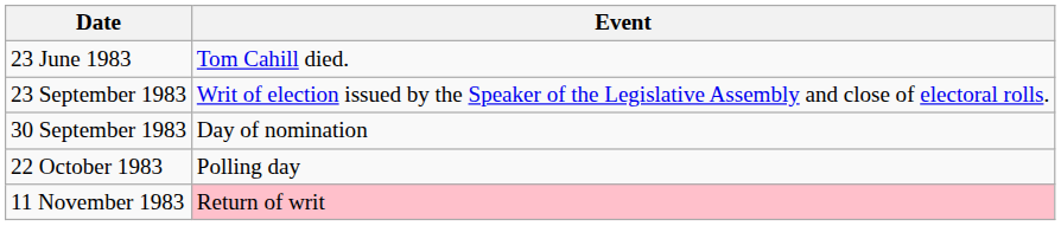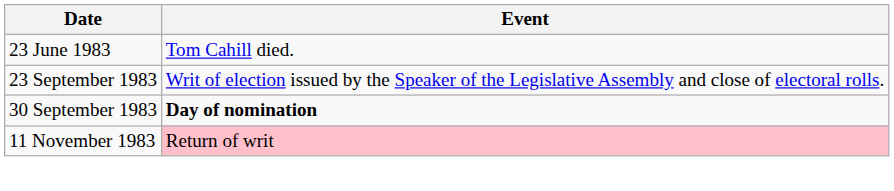30 September 1983 | Event: normal -> bold
- row: 22 October 1983 | Polling day
